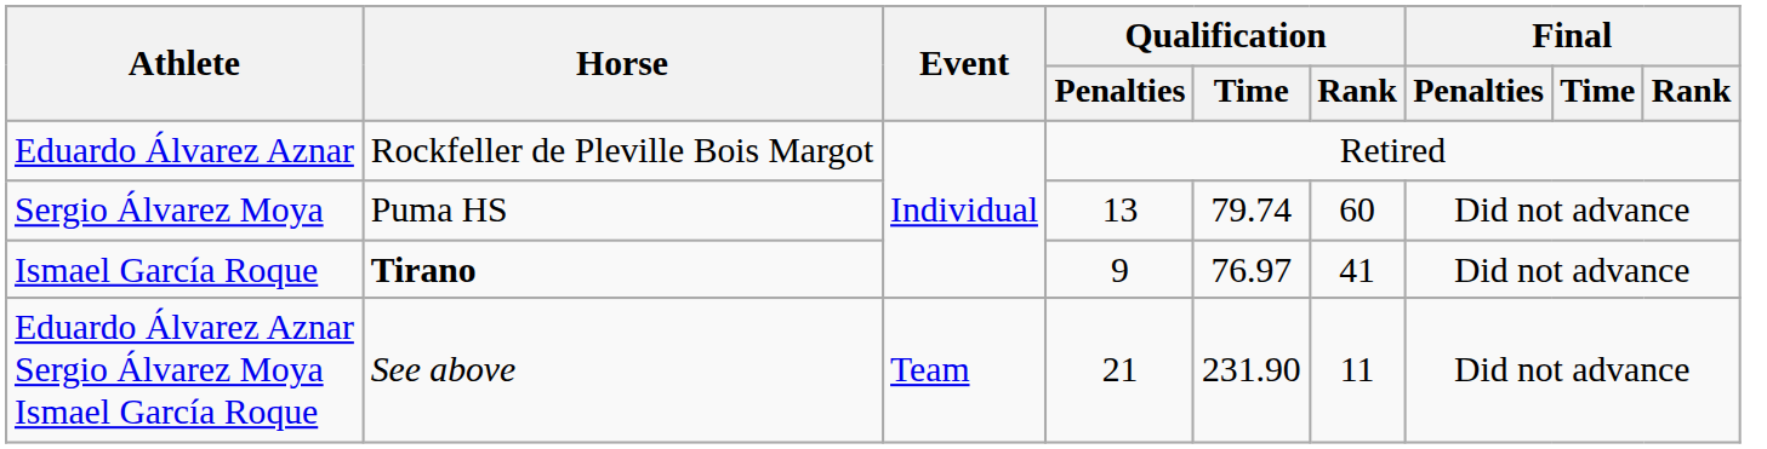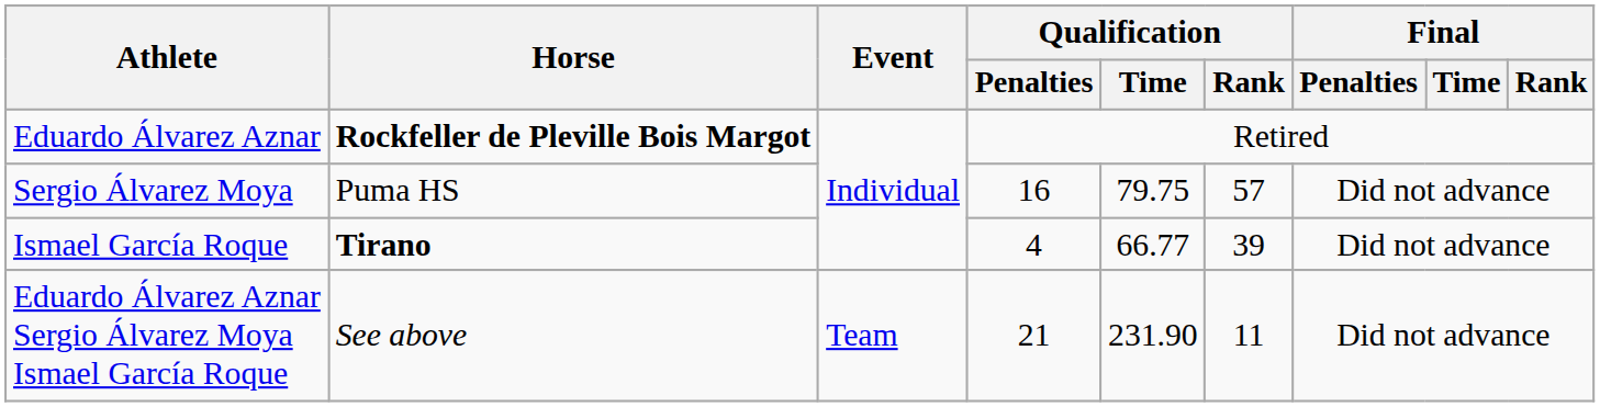Eduardo Álvarez Aznar | Horse: normal -> bold
Sergio Álvarez Moya | Qualification / Penalties: 13 -> 16
Sergio Álvarez Moya | Qualification / Time: 79.74 -> 79.75
Sergio Álvarez Moya | Qualification / Rank: 60 -> 57
Ismael García Roque | Qualification / Penalties: 9 -> 4
Ismael García Roque | Qualification / Time: 76.97 -> 66.77
Ismael García Roque | Qualification / Rank: 41 -> 39
